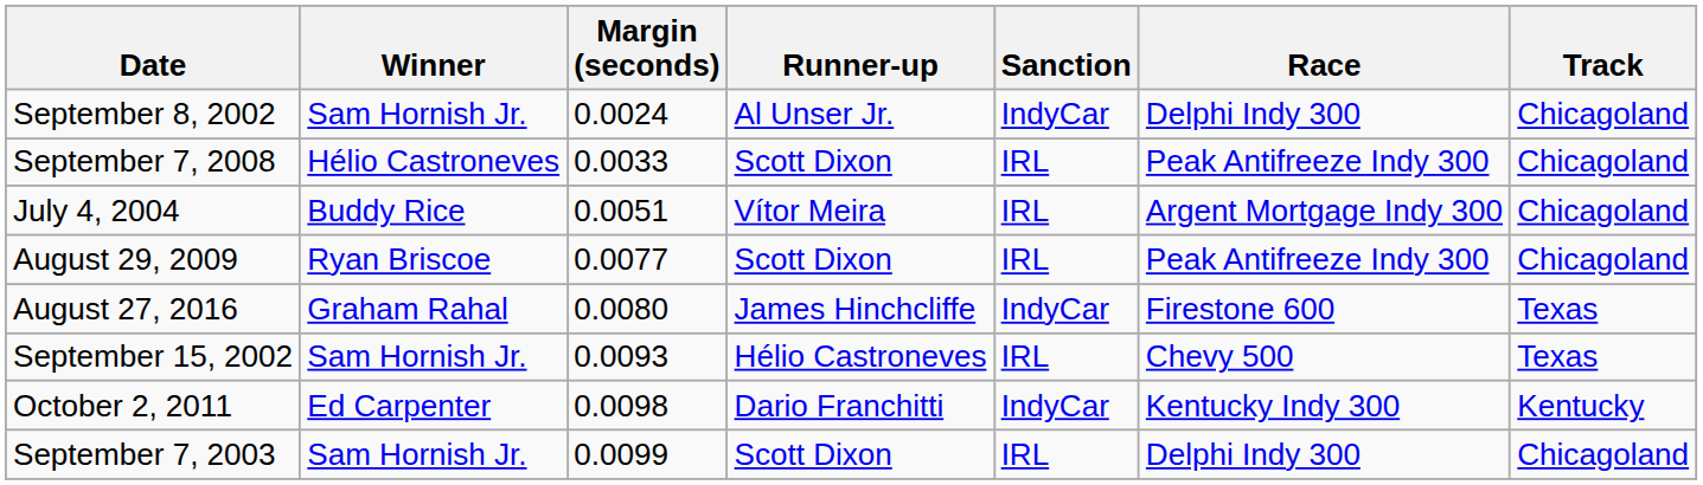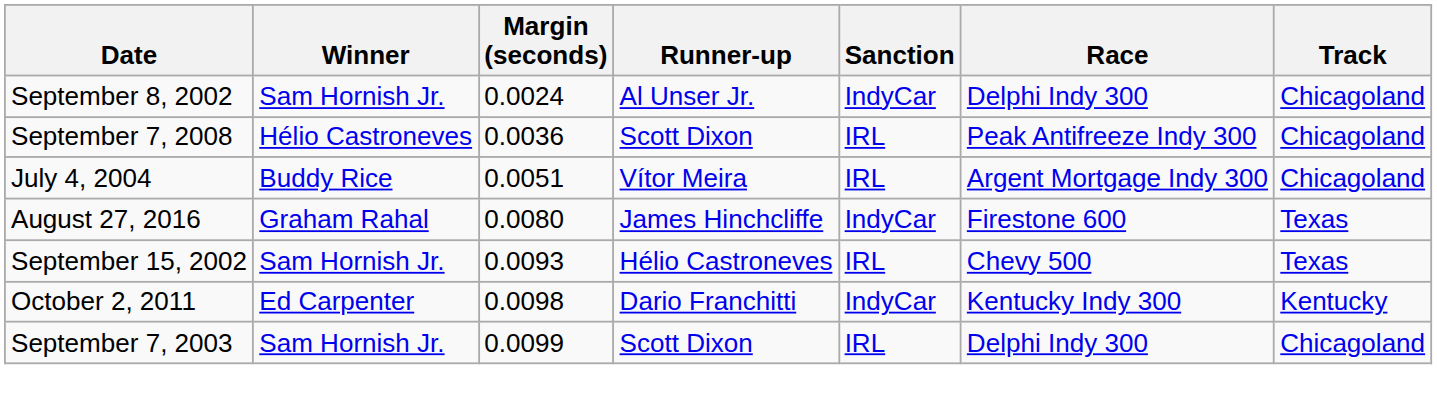September 7, 2008 | Margin (seconds): 0.0033 -> 0.0036
- row: August 29, 2009 | Ryan Briscoe | 0.0077 | Scott Dixon | IRL | Peak Antifreeze Indy 300 | Chicagoland
